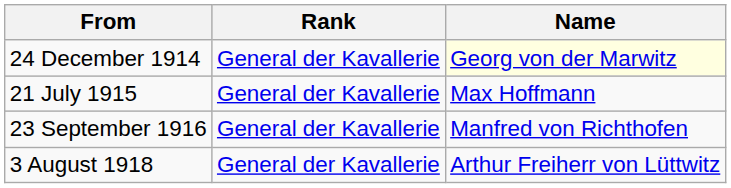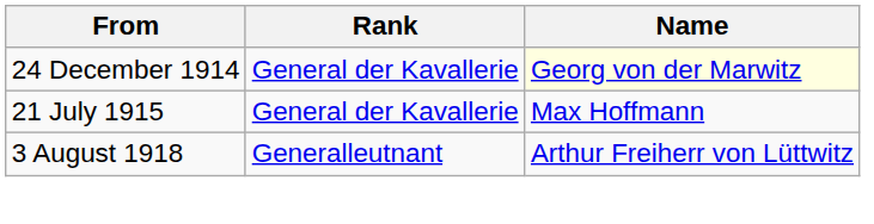- row: 23 September 1916 | General der Kavallerie | Manfred von Richthofen
3 August 1918 | Rank: General der Kavallerie -> Generalleutnant
